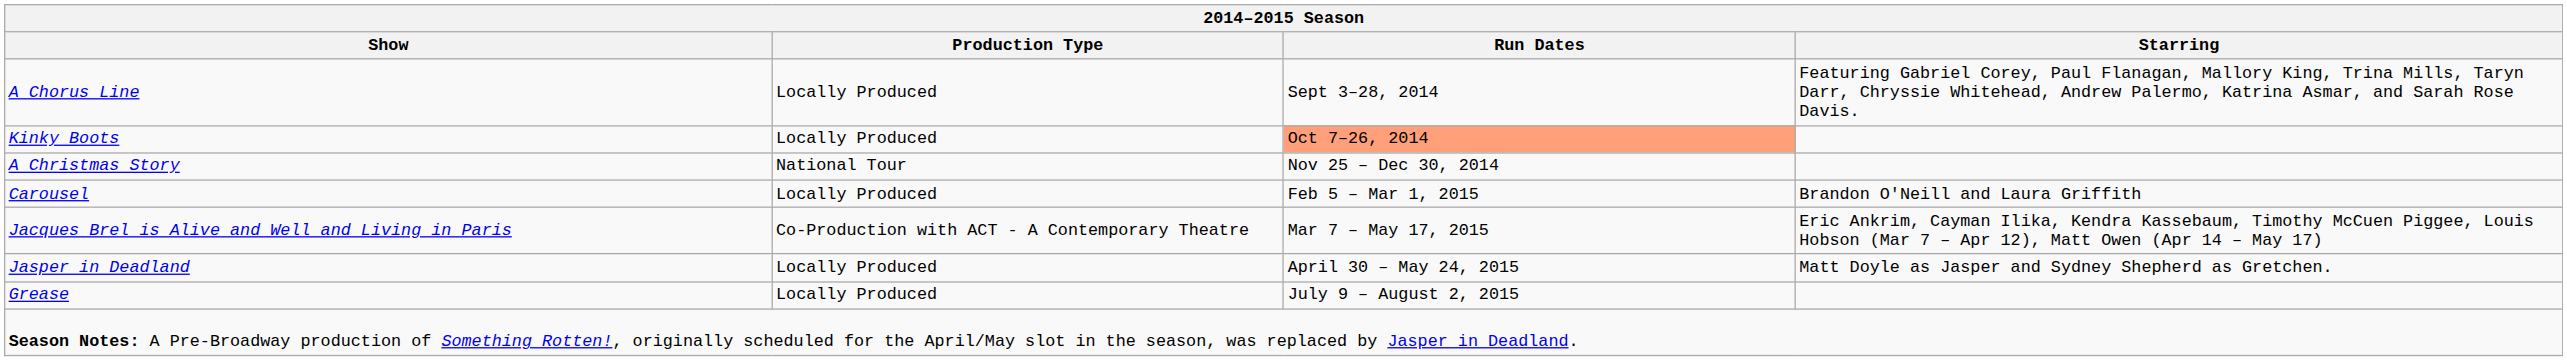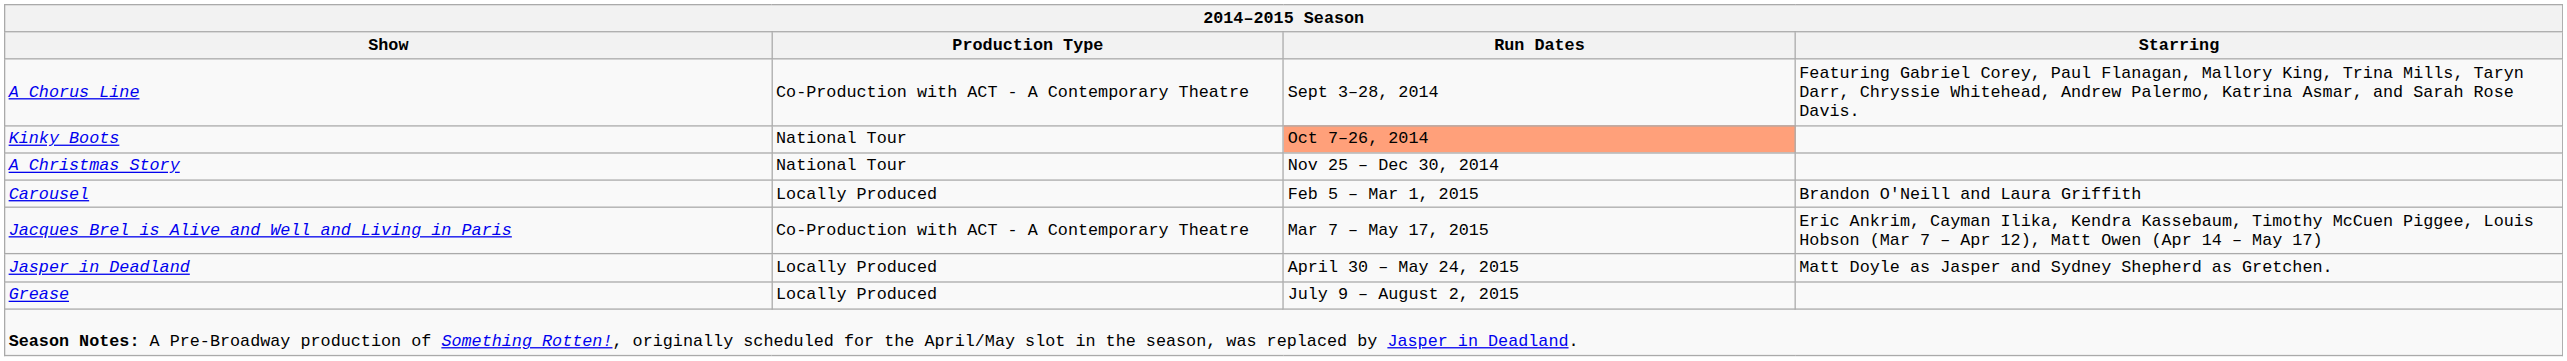A Chorus Line | Production Type: Locally Produced -> Co-Production with ACT - A Contemporary Theatre
Kinky Boots | Production Type: Locally Produced -> National Tour
